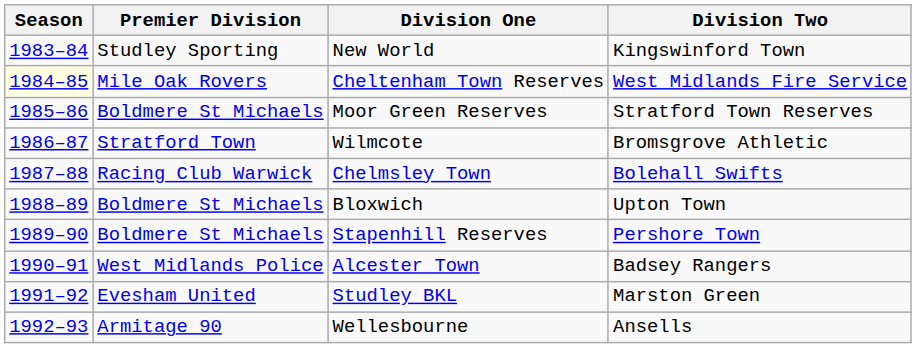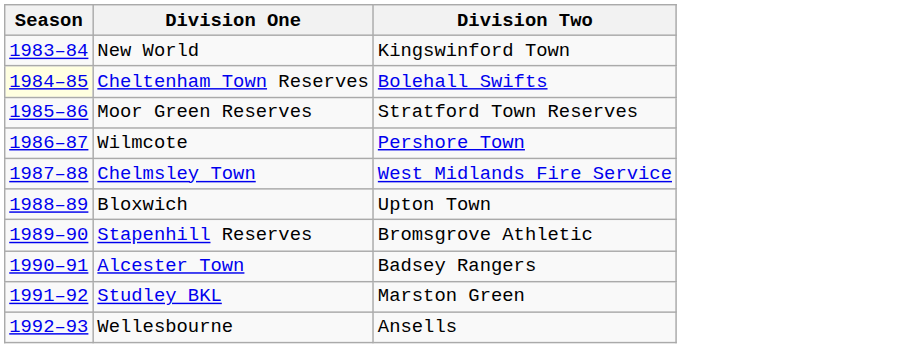- column: Premier Division | Studley Sporting | Mile Oak Rovers | Boldmere St Michaels | Stratford Town | Racing Club Warwick | Boldmere St Michaels | Boldmere St Michaels | West Midlands Police | Evesham United | Armitage 90
Cheltenham Town Reserves | Division Two: West Midlands Fire Service -> Bolehall Swifts
Wilmcote | Division Two: Bromsgrove Athletic -> Pershore Town
Chelmsley Town | Division Two: Bolehall Swifts -> West Midlands Fire Service
Stapenhill Reserves | Division Two: Pershore Town -> Bromsgrove Athletic
